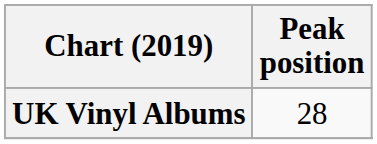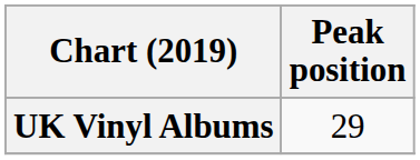UK Vinyl Albums | Peak position: 28 -> 29
